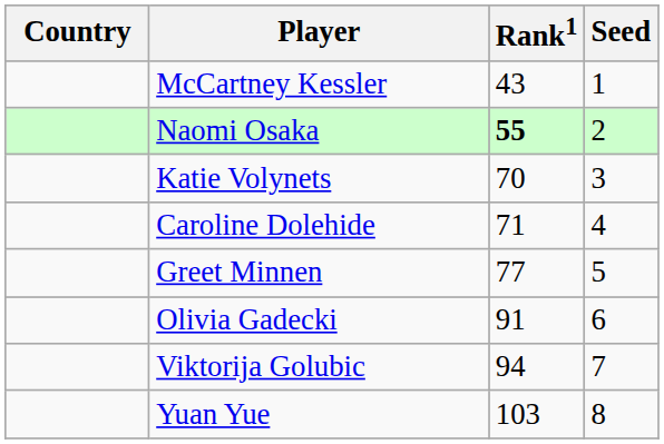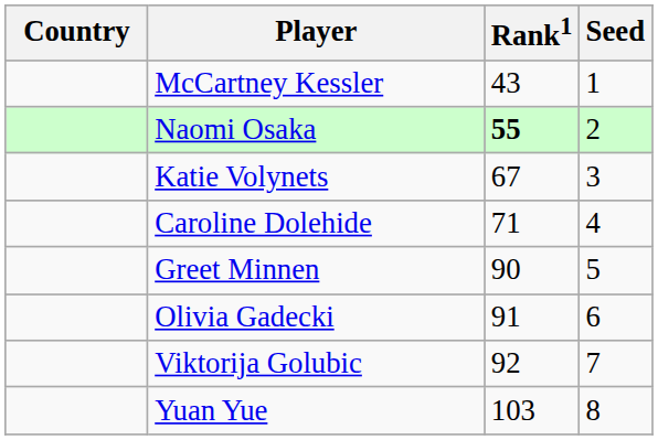Katie Volynets | Rank1: 70 -> 67
Greet Minnen | Rank1: 77 -> 90
Viktorija Golubic | Rank1: 94 -> 92
